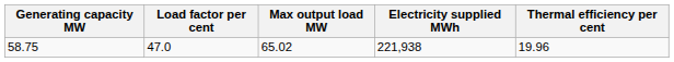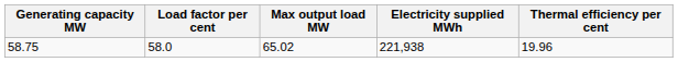58.75 | Load factor per cent: 47.0 -> 58.0
